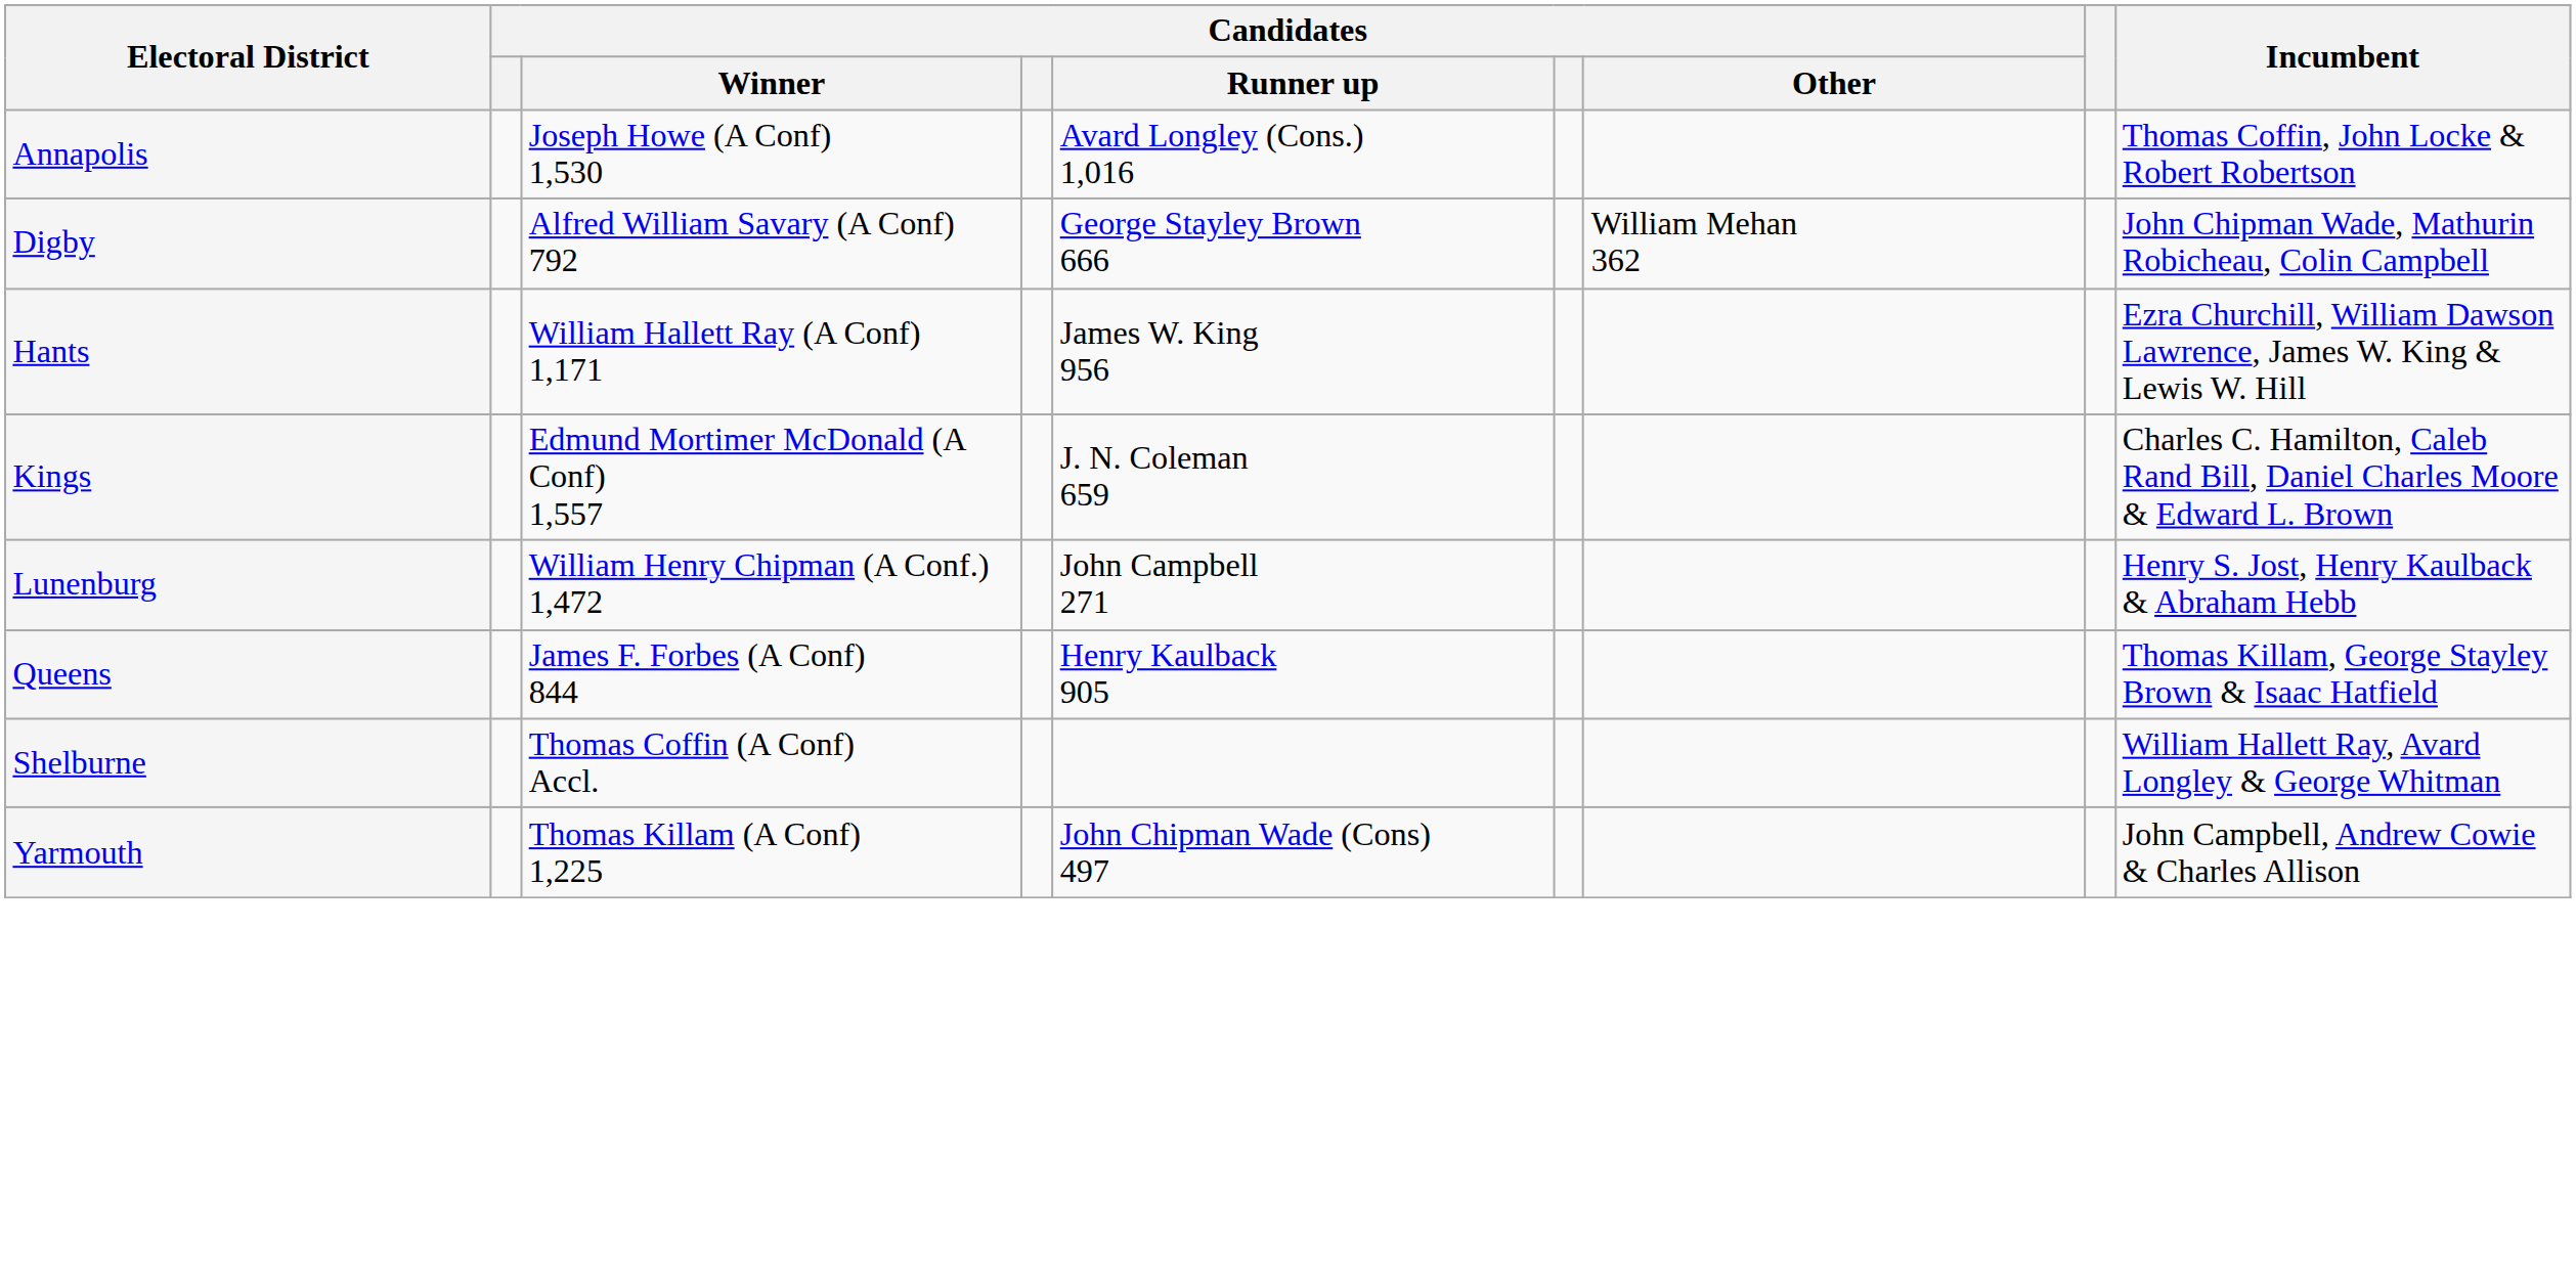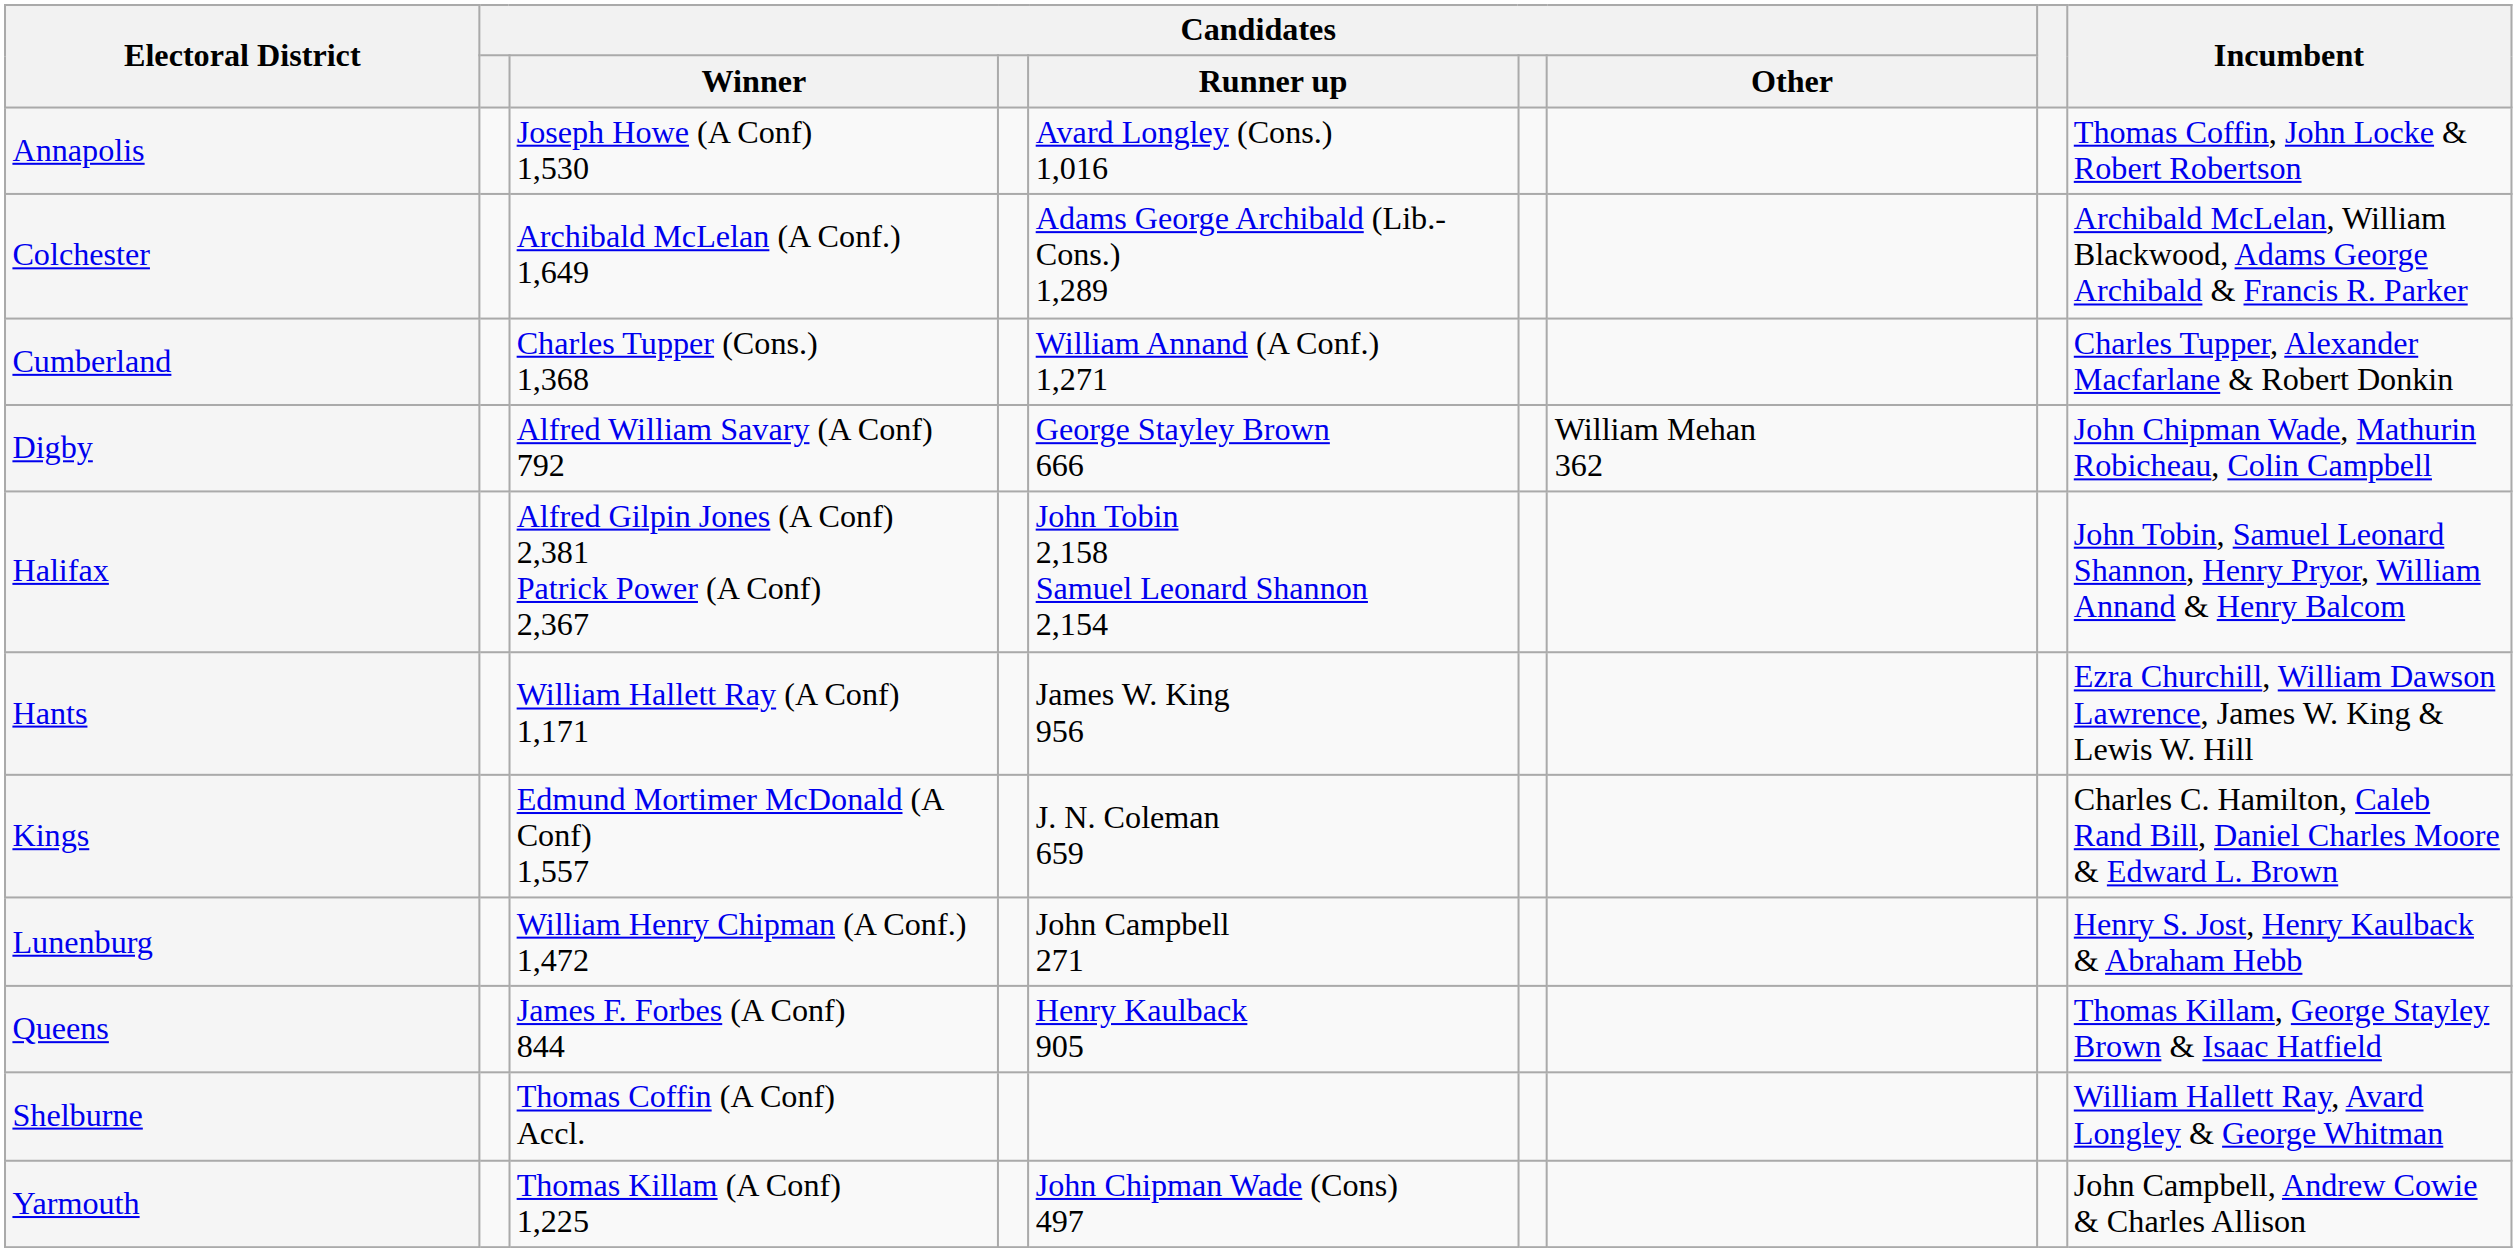+ row: Colchester | Archibald McLelan (A Conf.) 1,649 | Adams George Archibald (Lib.-Cons.) 1,289 | Archibald McLelan, William Blackwood, Adams George Archibald & Francis R. Parker
+ row: Cumberland | Charles Tupper (Cons.) 1,368 | William Annand (A Conf.) 1,271 | Charles Tupper, Alexander Macfarlane & Robert Donkin
+ row: Halifax | Alfred Gilpin Jones (A Conf) 2,381 Patrick Power (A Conf) 2,367 | John Tobin 2,158 Samuel Leonard Shannon 2,154 | John Tobin, Samuel Leonard Shannon, Henry Pryor, William Annand & Henry Balcom
